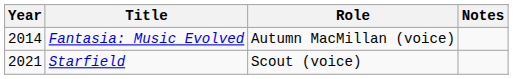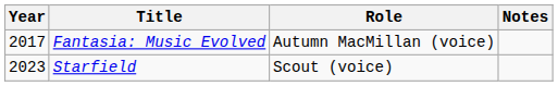Fantasia: Music Evolved | Year: 2014 -> 2017
Starfield | Year: 2021 -> 2023
